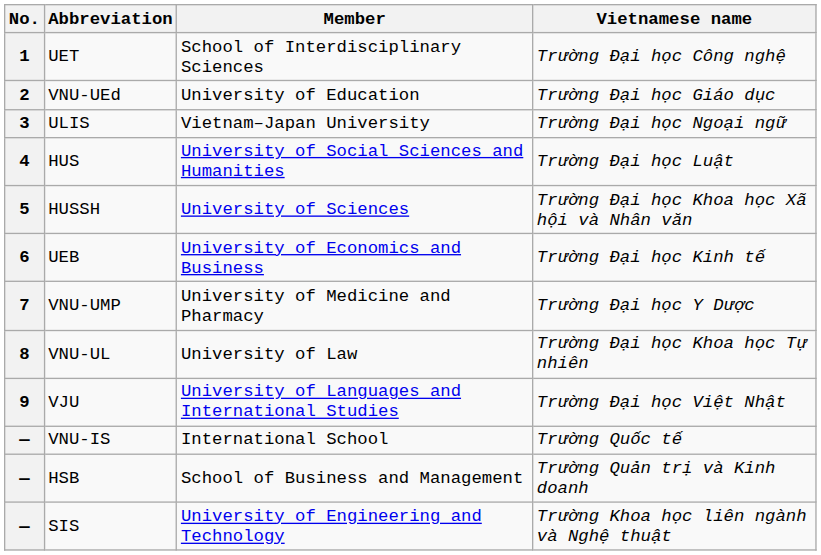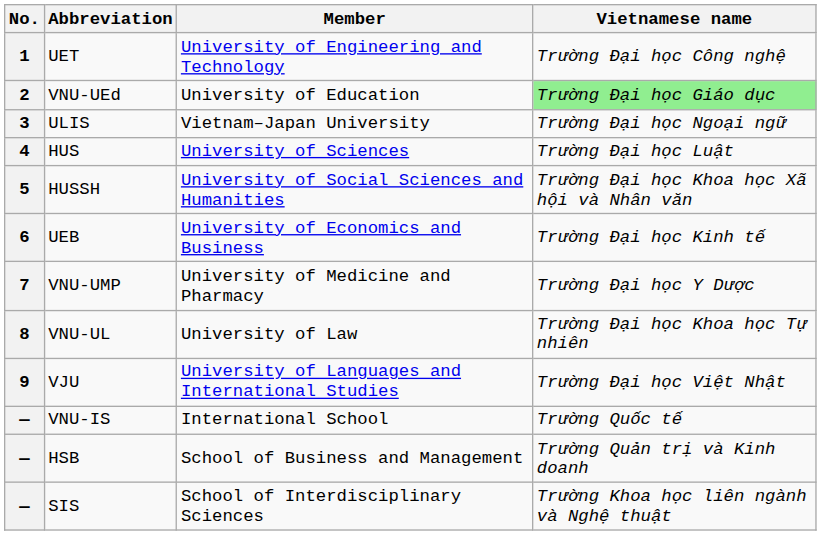UET | Member: School of Interdisciplinary Sciences -> University of Engineering and Technology
VNU-UEd | Vietnamese name: no background -> lightgreen background
HUS | Member: University of Social Sciences and Humanities -> University of Sciences
HUSSH | Member: University of Sciences -> University of Social Sciences and Humanities
SIS | Member: University of Engineering and Technology -> School of Interdisciplinary Sciences
